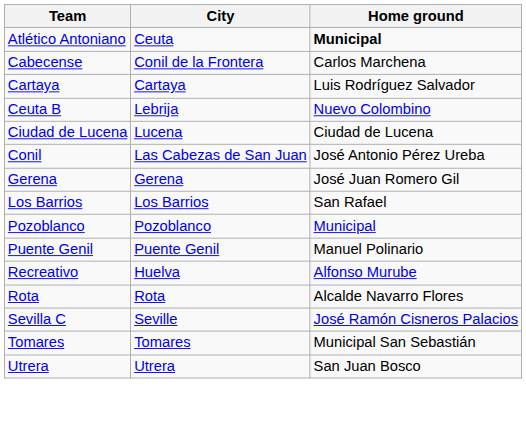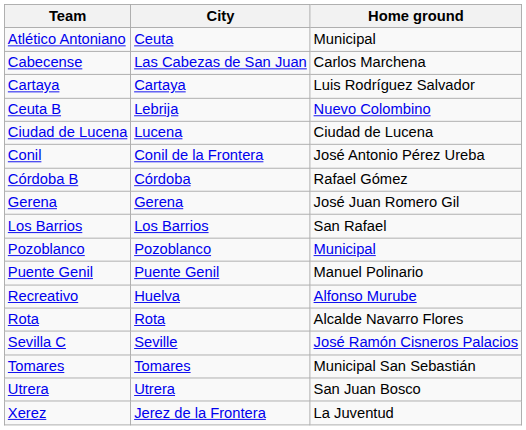Atlético Antoniano | Home ground: bold -> normal
Cabecense | City: Conil de la Frontera -> Las Cabezas de San Juan
Conil | City: Las Cabezas de San Juan -> Conil de la Frontera
+ row: Córdoba B | Córdoba | Rafael Gómez
+ row: Xerez | Jerez de la Frontera | La Juventud
